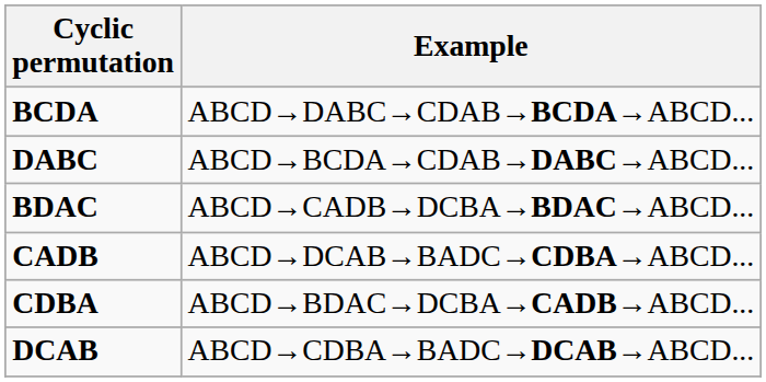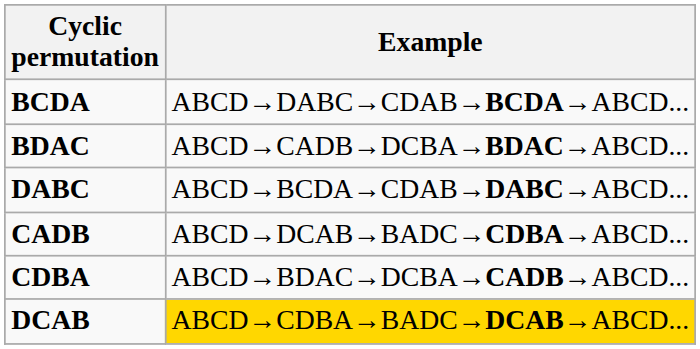rows swapped: DABC <-> BDAC
DCAB | Example: no background -> gold background
